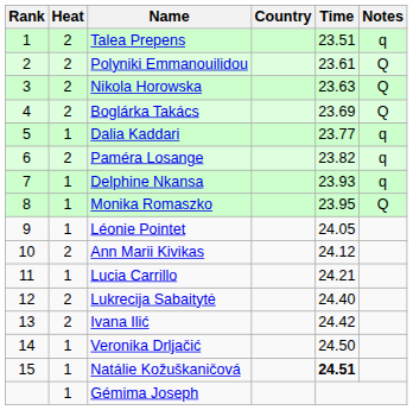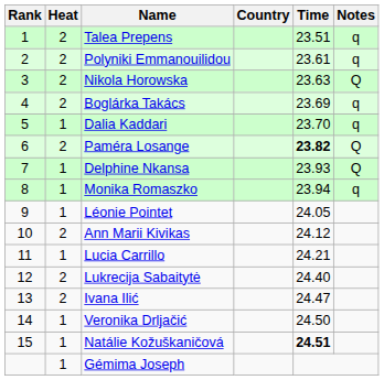Polyniki Emmanouilidou | Notes: Q -> q
Boglárka Takács | Notes: Q -> q
Dalia Kaddari | Time: 23.77 -> 23.70
Paméra Losange | Time: normal -> bold
Paméra Losange | Notes: q -> Q
Delphine Nkansa | Notes: q -> Q
Monika Romaszko | Time: 23.95 -> 23.94
Monika Romaszko | Notes: Q -> q
Ivana Ilić | Time: 24.42 -> 24.47
